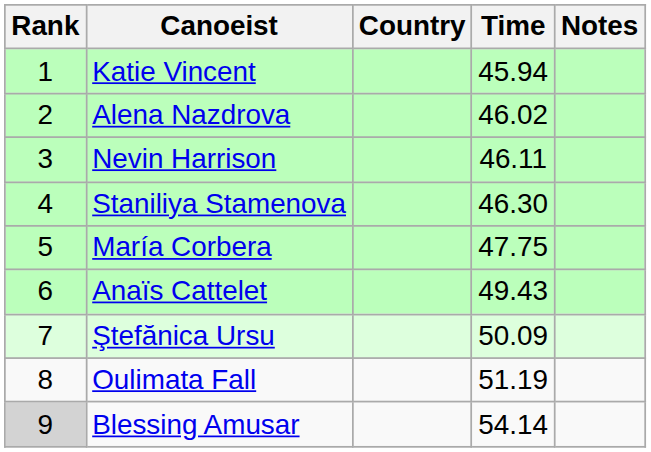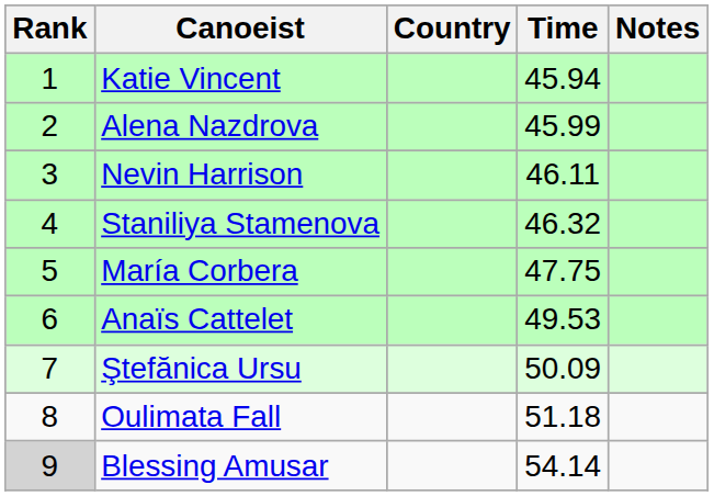Alena Nazdrova | Time: 46.02 -> 45.99
Staniliya Stamenova | Time: 46.30 -> 46.32
Anaïs Cattelet | Time: 49.43 -> 49.53
Oulimata Fall | Time: 51.19 -> 51.18
